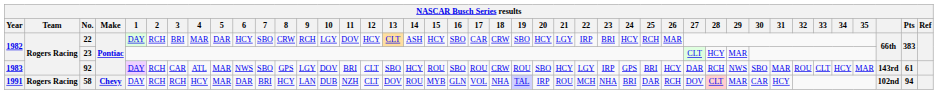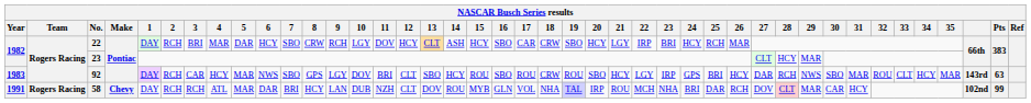92 | 4: ATL -> HCY
92 | Pts: 61 -> 63
58 | 4: HCY -> ATL
58 | Pts: 94 -> 99
